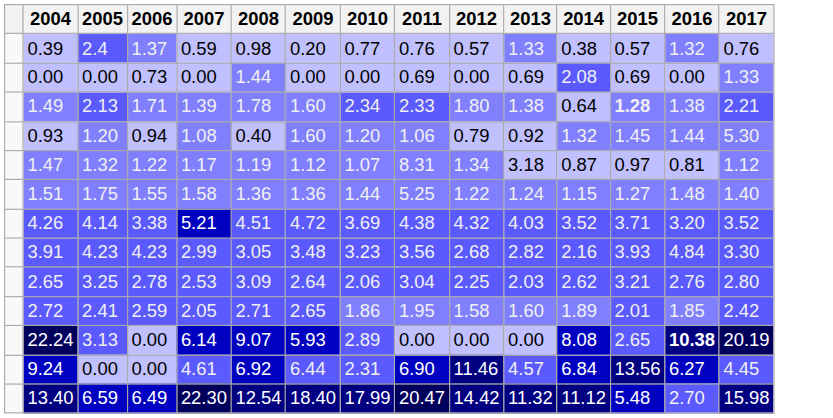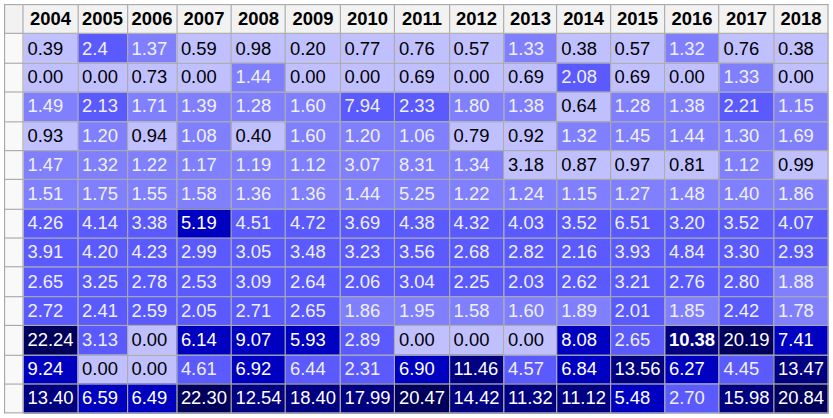+ column: 2018 | 0.38 | 0.00 | 1.15 | 1.69 | 0.99 | 1.86 | 4.07 | 2.93 | 1.88 | 1.78 | 7.41 | 13.47 | 20.84
1.49 | 2008: 1.78 -> 1.28
1.49 | 2010: 2.34 -> 7.94
1.49 | 2015: bold -> normal
0.93 | 2017: 5.30 -> 1.30
1.47 | 2010: 1.07 -> 3.07
4.26 | 2007: 5.21 -> 5.19
4.26 | 2015: 3.71 -> 6.51
3.91 | 2005: 4.23 -> 4.20
